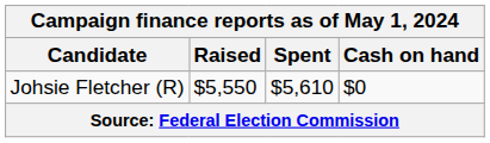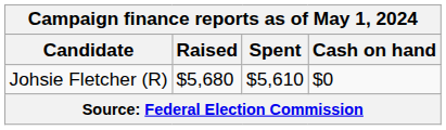Johsie Fletcher (R) | Raised: $5,550 -> $5,680
